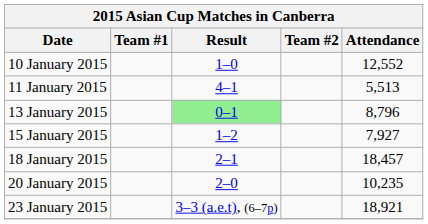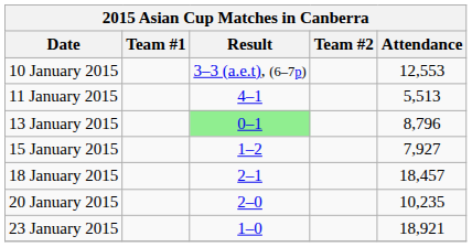10 January 2015 | Result: 1–0 -> 3–3 (a.e.t), (6–7p)
10 January 2015 | Attendance: 12,552 -> 12,553
23 January 2015 | Result: 3–3 (a.e.t), (6–7p) -> 1–0
